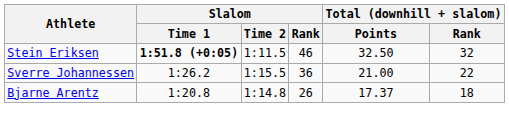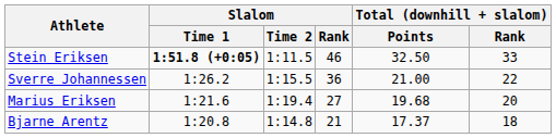Stein Eriksen | Total (downhill + slalom) / Rank: 32 -> 33
+ row: Marius Eriksen | 1:21.6 | 1:19.4 | 27 | 19.68 | 20
Bjarne Arentz | Slalom / Rank: 26 -> 21
